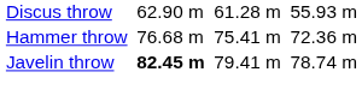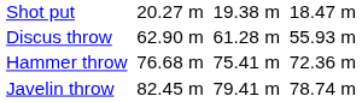+ row: Shot put | 20.27 m | 19.38 m | 18.47 m
Javelin throw | column 3: bold -> normal
